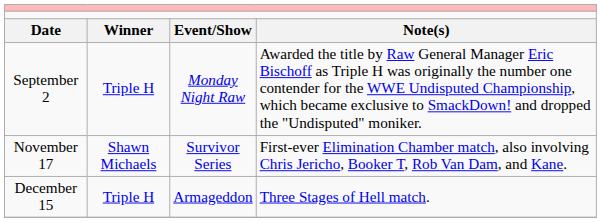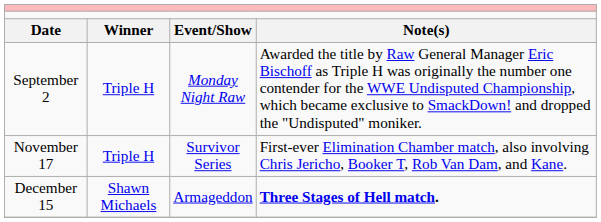November 17 | column 2: Shawn Michaels -> Triple H
December 15 | column 2: Triple H -> Shawn Michaels
December 15 | column 4: normal -> bold
